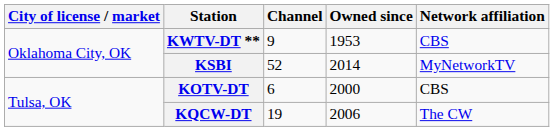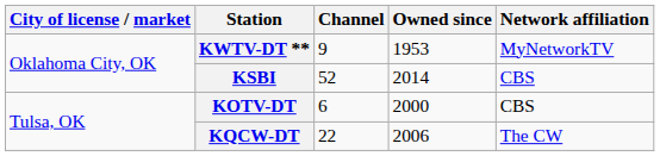KWTV-DT ** | Network affiliation: CBS -> MyNetworkTV
KSBI | Network affiliation: MyNetworkTV -> CBS
KQCW-DT | Channel: 19 -> 22
